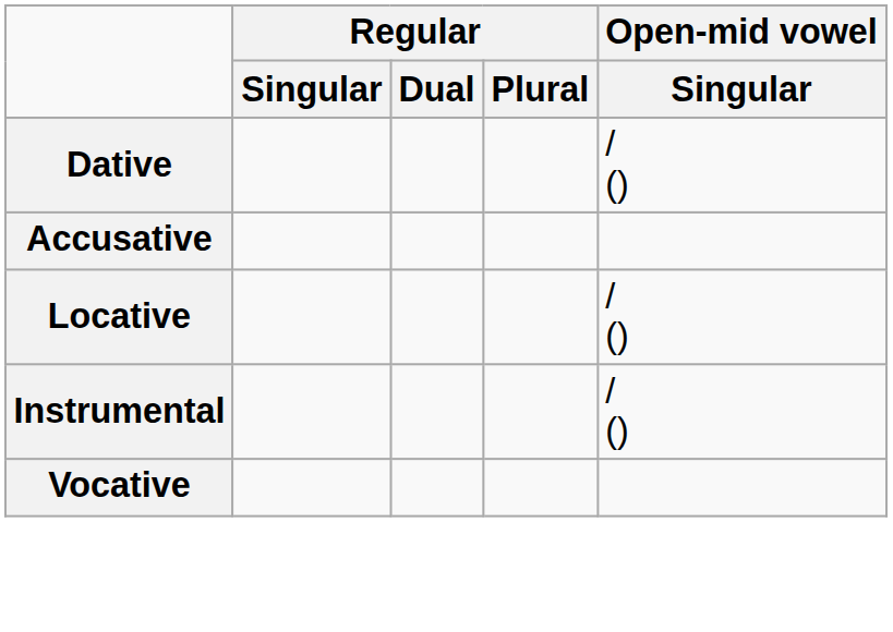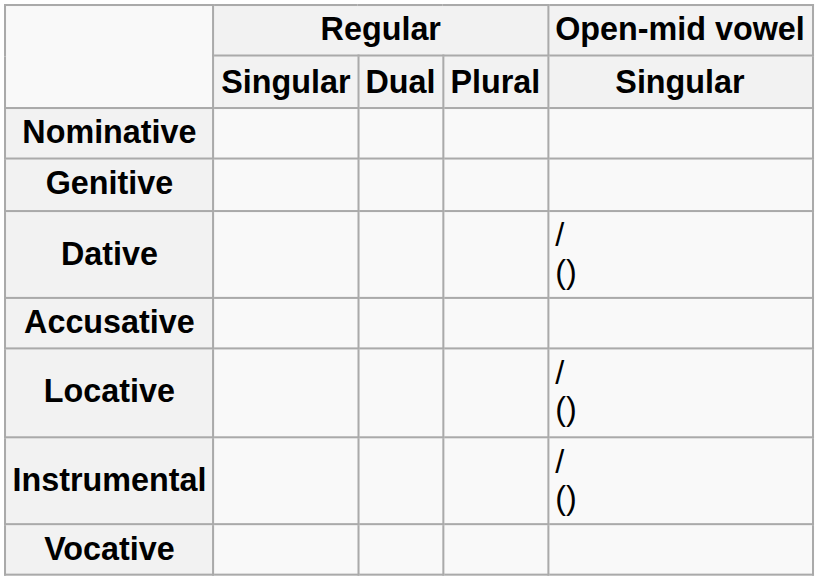+ row: Nominative
+ row: Genitive
